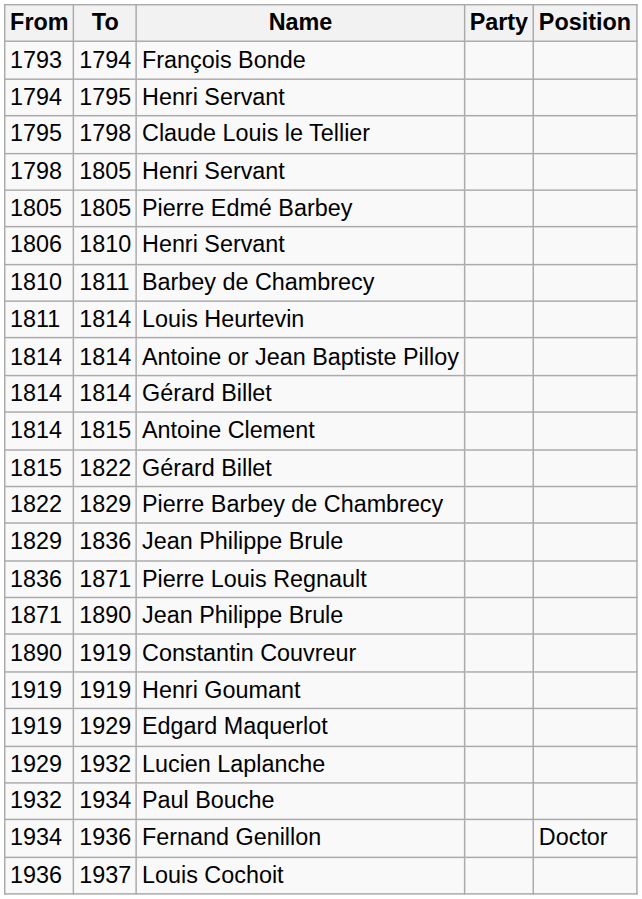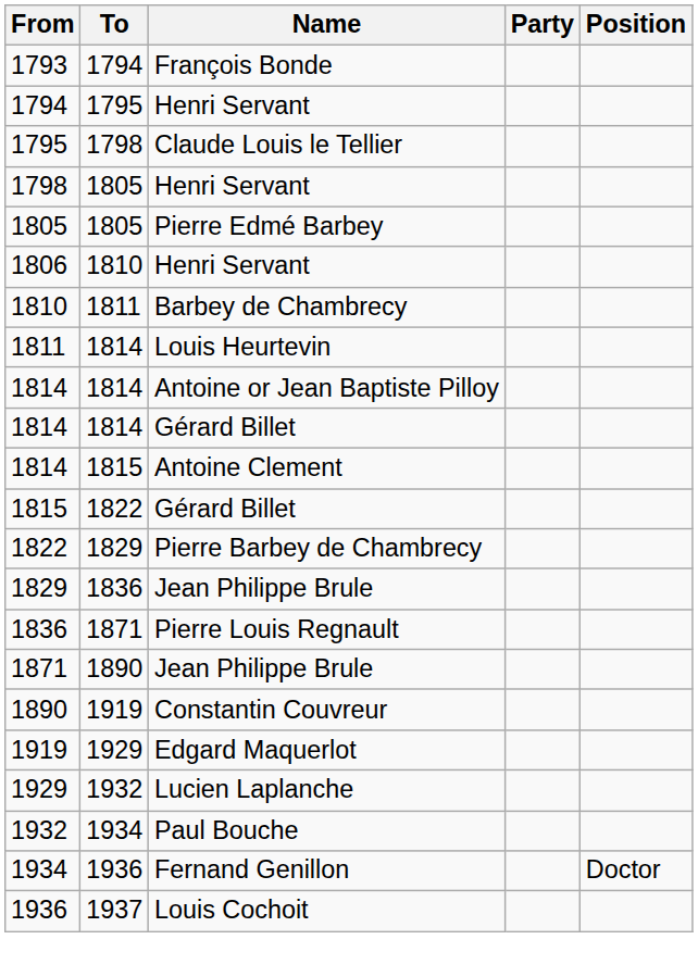- row: 1919 | 1919 | Henri Goumant
